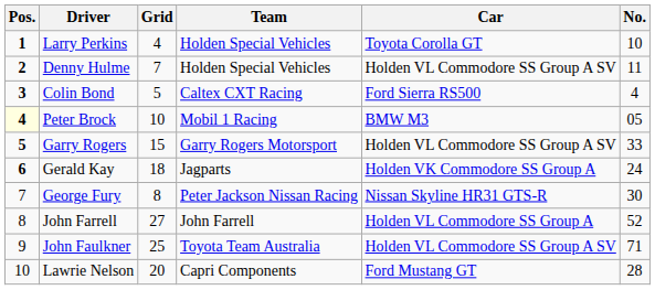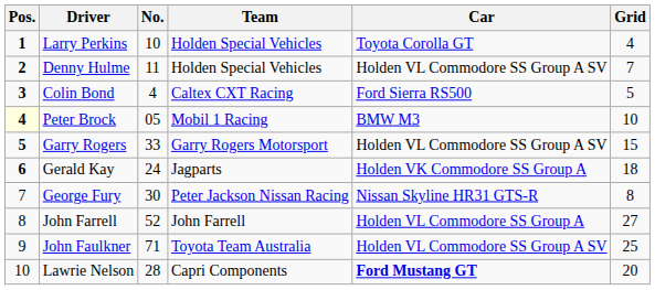columns swapped: No. <-> Grid
Lawrie Nelson | Car: normal -> bold
